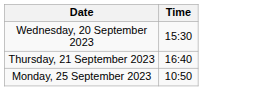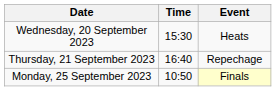+ column: Event | Heats | Repechage | Finals
